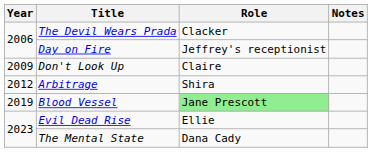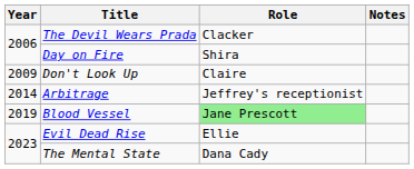Day on Fire | Role: Jeffrey's receptionist -> Shira
Arbitrage | Year: 2012 -> 2014
Arbitrage | Role: Shira -> Jeffrey's receptionist
